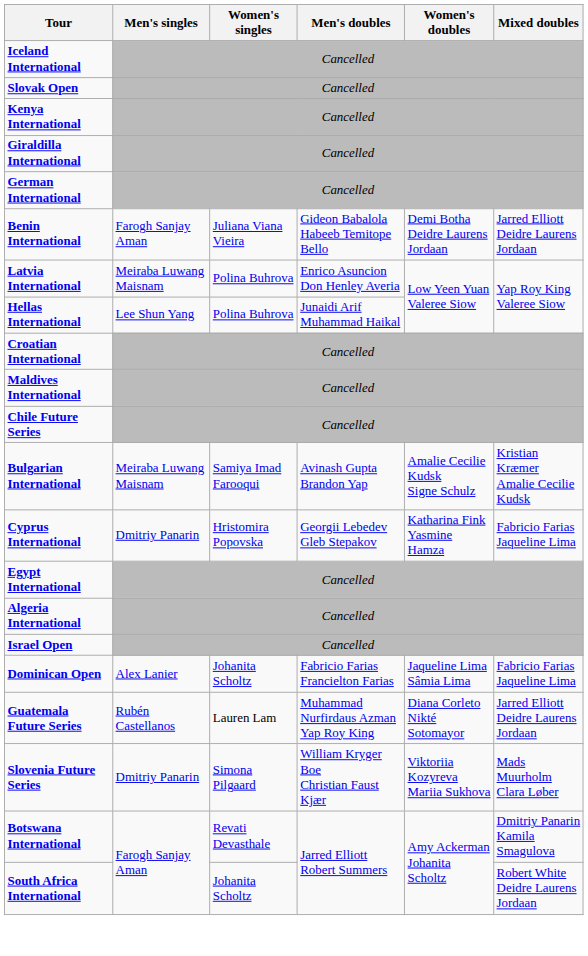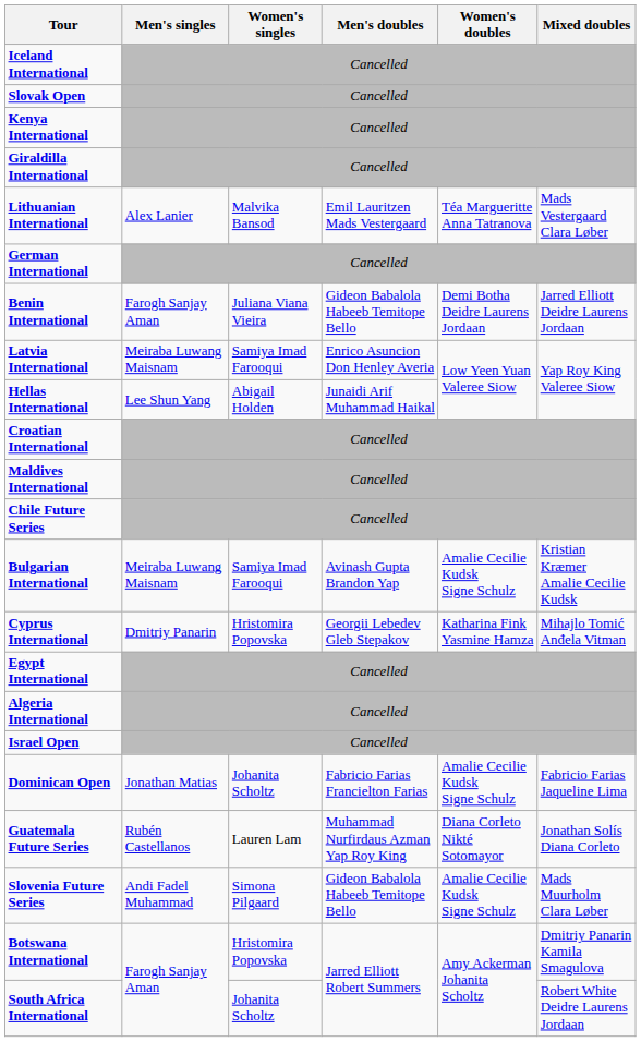+ row: Lithuanian International | Alex Lanier | Malvika Bansod | Emil Lauritzen Mads Vestergaard | Téa Margueritte Anna Tatranova | Mads Vestergaard Clara Løber
Latvia International | Women's singles: Polina Buhrova -> Samiya Imad Farooqui
Hellas International | Women's singles: Polina Buhrova -> Abigail Holden
Cyprus International | Mixed doubles: Fabricio Farias Jaqueline Lima -> Mihajlo Tomić Anđela Vitman
Dominican Open | Men's singles: Alex Lanier -> Jonathan Matias
Dominican Open | Women's doubles: Jaqueline Lima Sâmia Lima -> Amalie Cecilie Kudsk Signe Schulz
Guatemala Future Series | Mixed doubles: Jarred Elliott Deidre Laurens Jordaan -> Jonathan Solís Diana Corleto
Slovenia Future Series | Men's singles: Dmitriy Panarin -> Andi Fadel Muhammad
Slovenia Future Series | Men's doubles: William Kryger Boe Christian Faust Kjær -> Gideon Babalola Habeeb Temitope Bello
Slovenia Future Series | Women's doubles: Viktoriia Kozyreva Mariia Sukhova -> Amalie Cecilie Kudsk Signe Schulz
Botswana International | Women's singles: Revati Devasthale -> Hristomira Popovska
